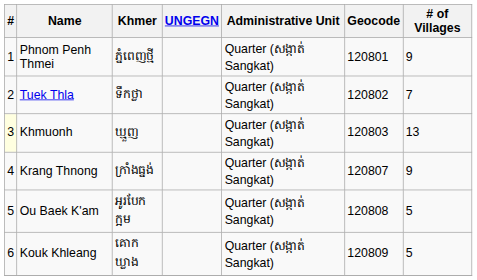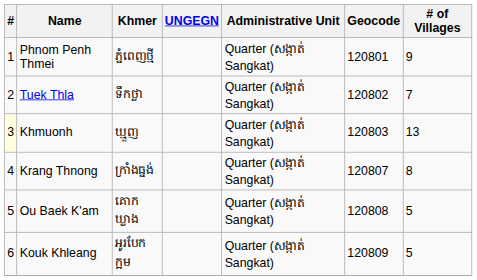Krang Thnong | # of Villages: 9 -> 8
Ou Baek K'am | Khmer: អូរបែកក្អម -> គោកឃ្លាង
Kouk Khleang | Khmer: គោកឃ្លាង -> អូរបែកក្អម
